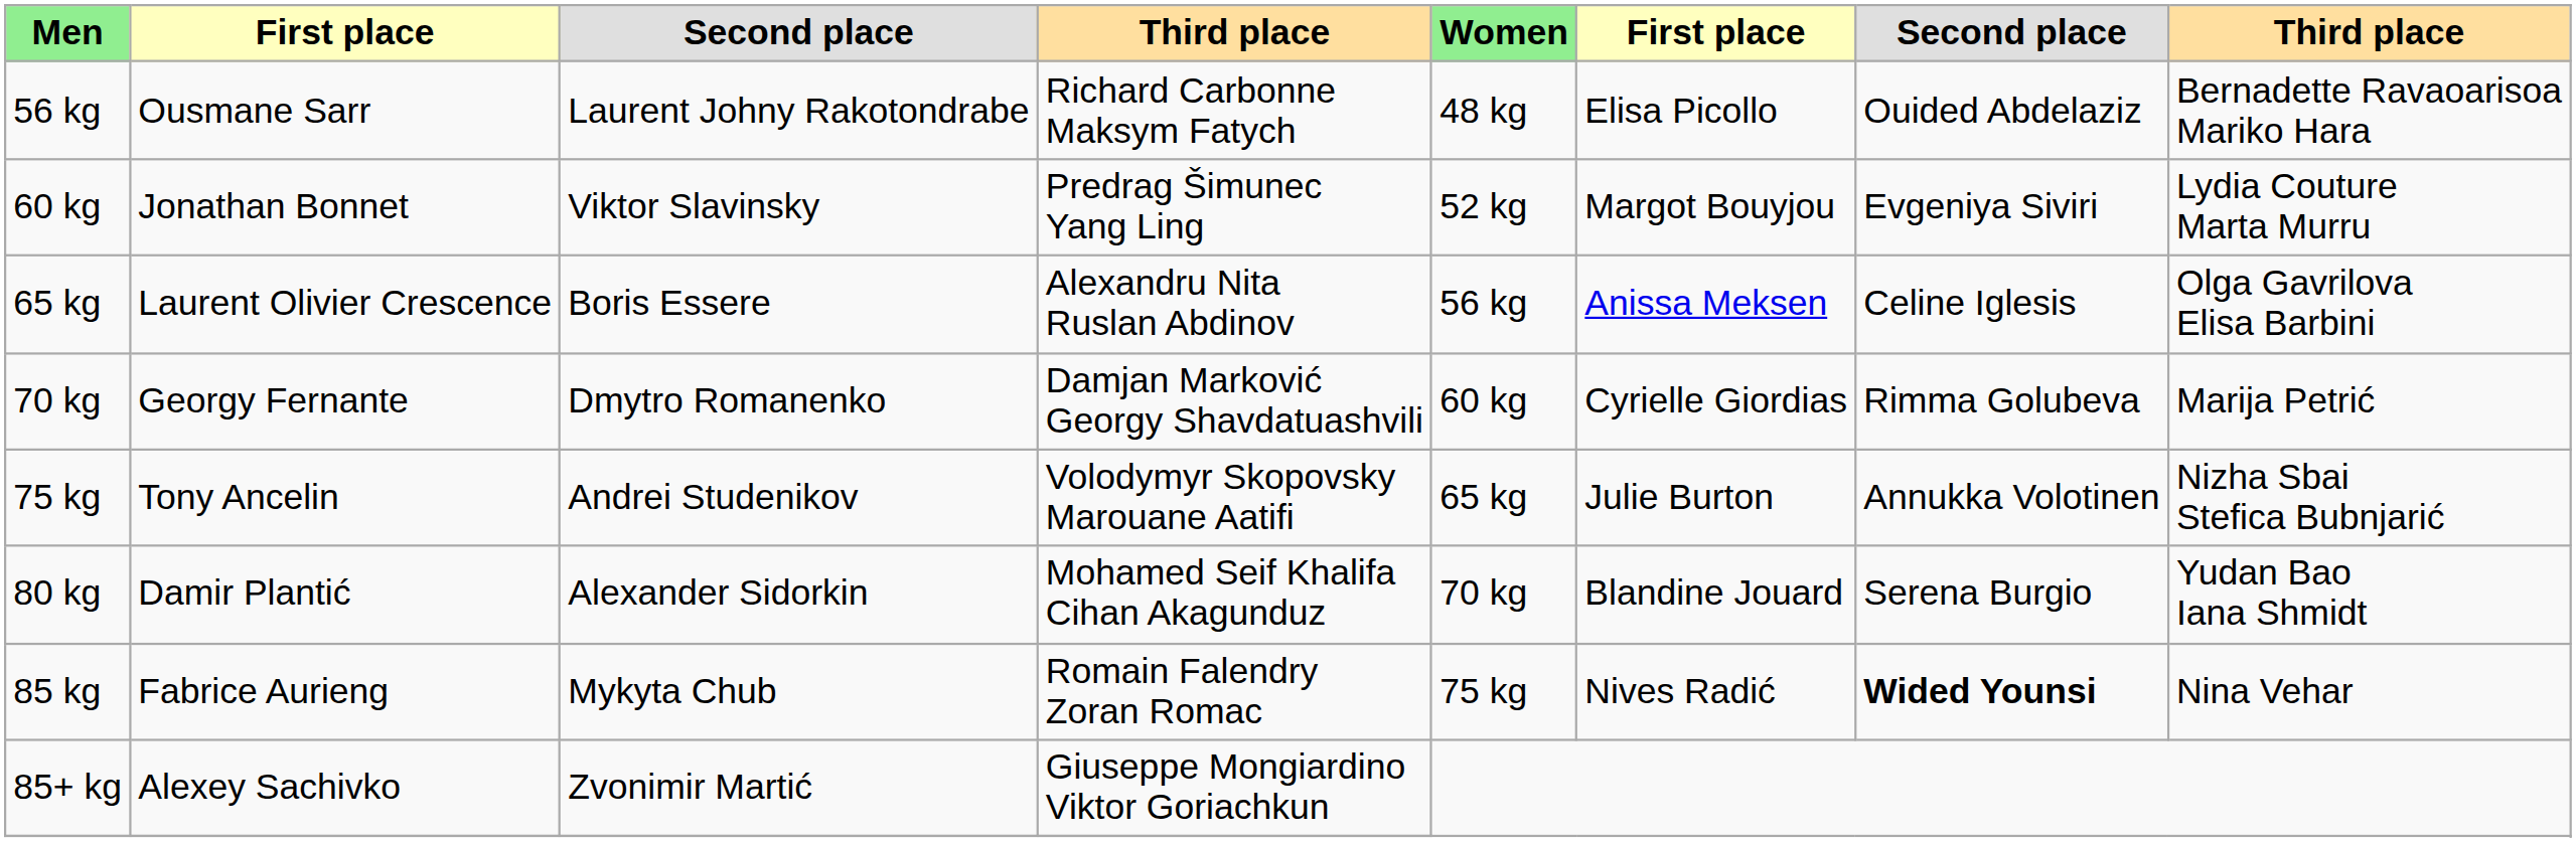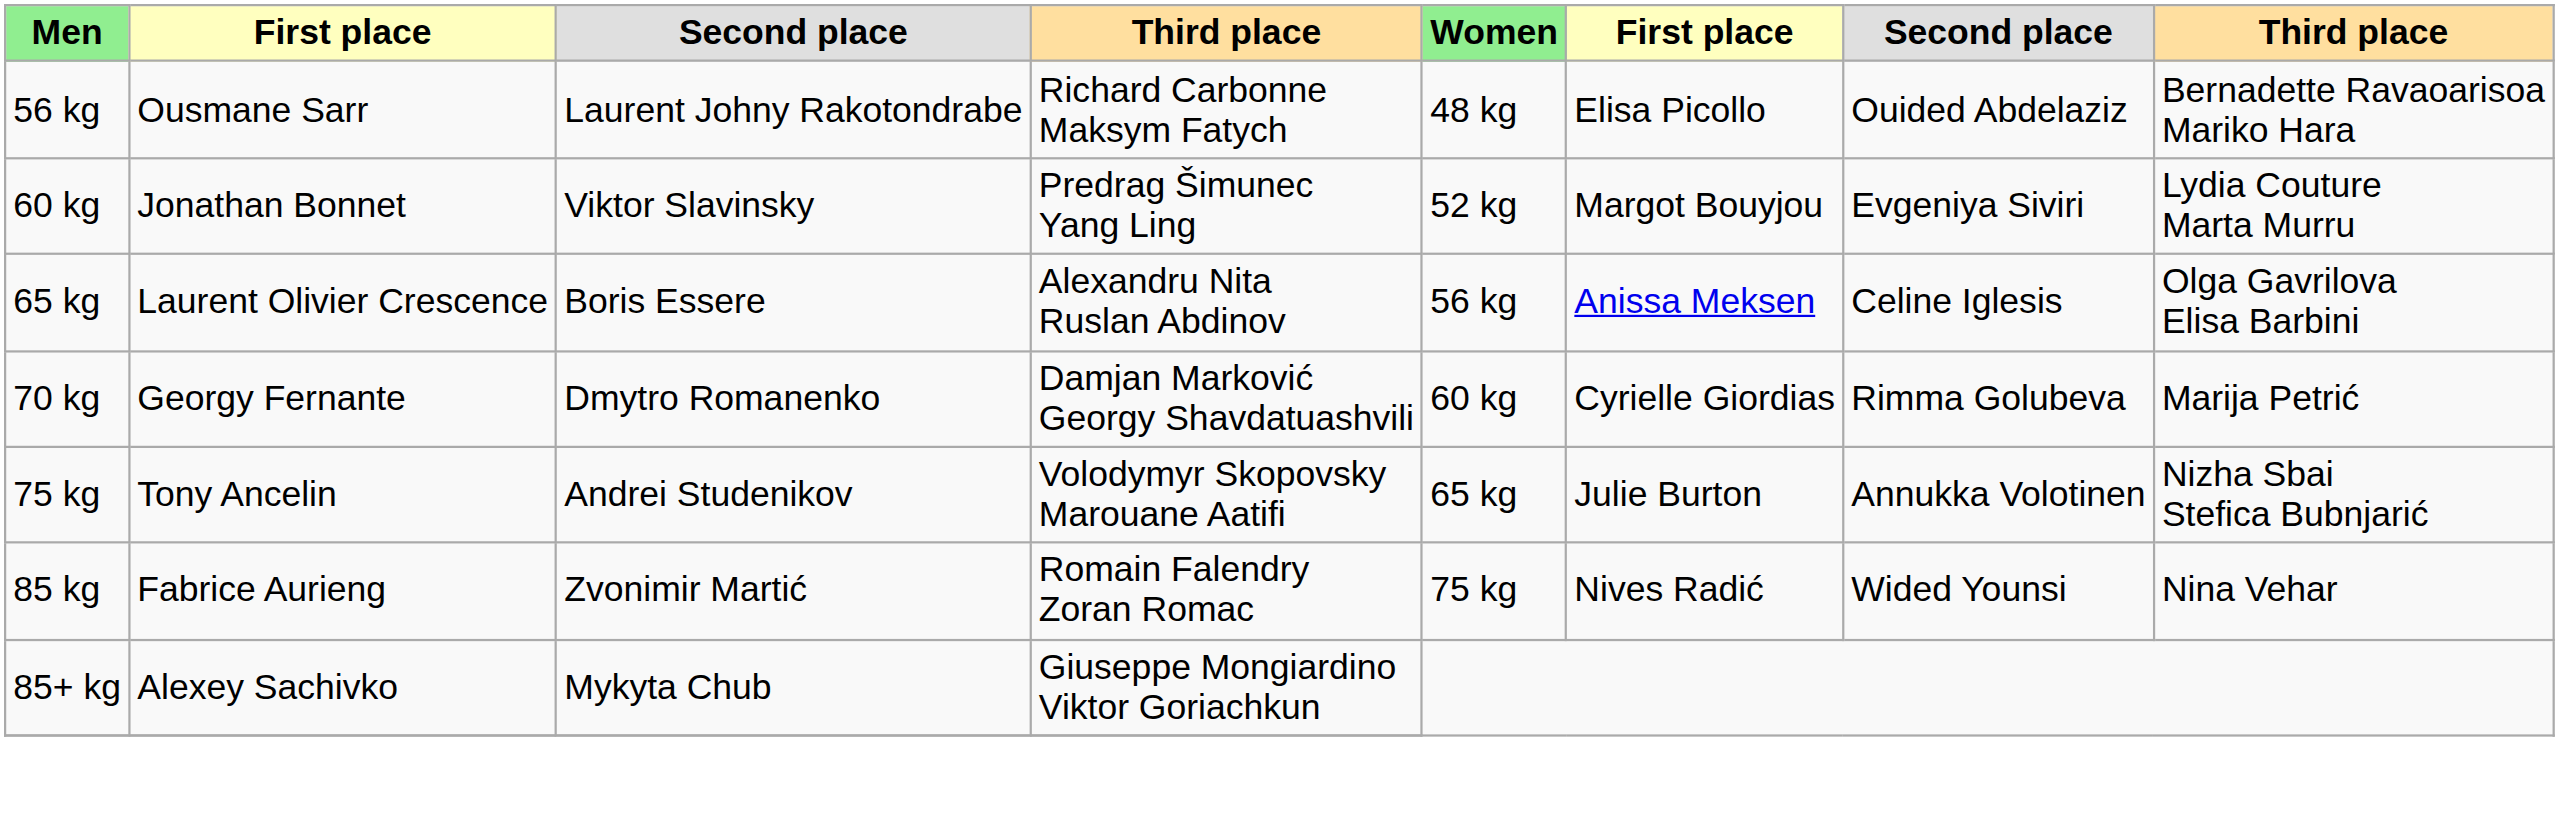- row: 80 kg | Damir Plantić | Alexander Sidorkin | Mohamed Seif Khalifa Cihan Akagunduz | 70 kg | Blandine Jouard | Serena Burgio | Yudan Bao Iana Shmidt
85 kg | column 3: Mykyta Chub -> Zvonimir Martić
85 kg | column 7: bold -> normal
85+ kg | column 3: Zvonimir Martić -> Mykyta Chub
